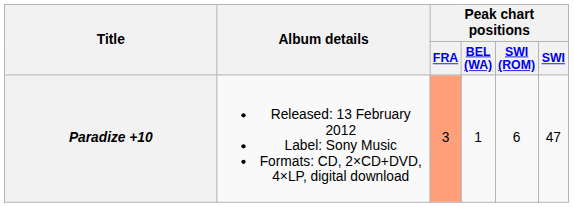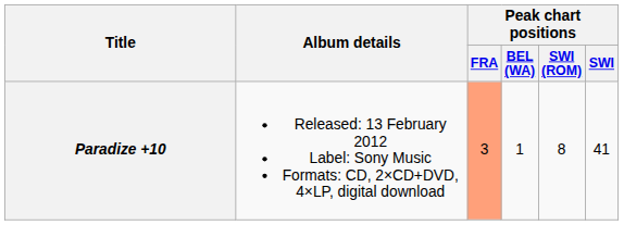Paradize +10 | Peak chart positions / SWI (ROM): 6 -> 8
Paradize +10 | Peak chart positions / SWI: 47 -> 41
